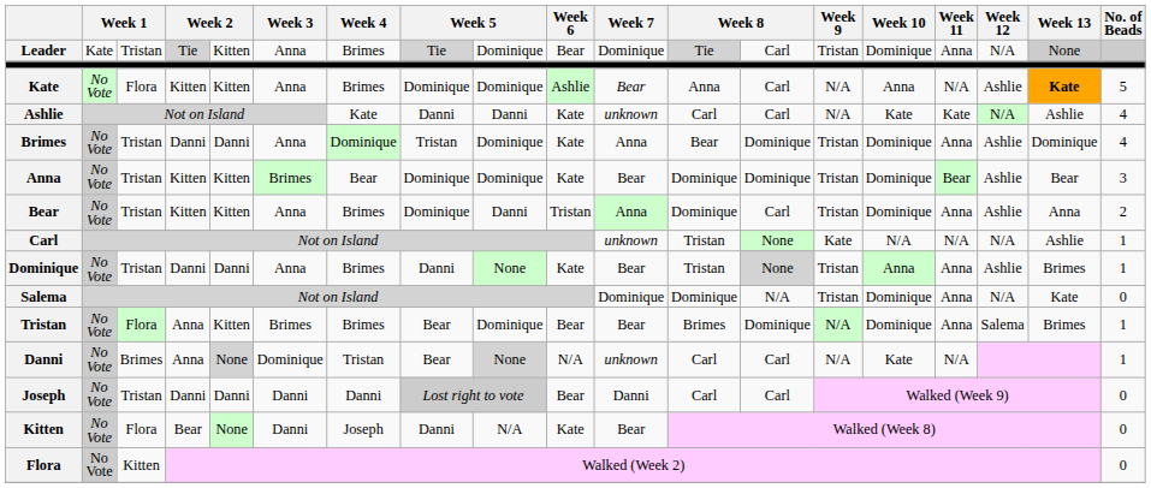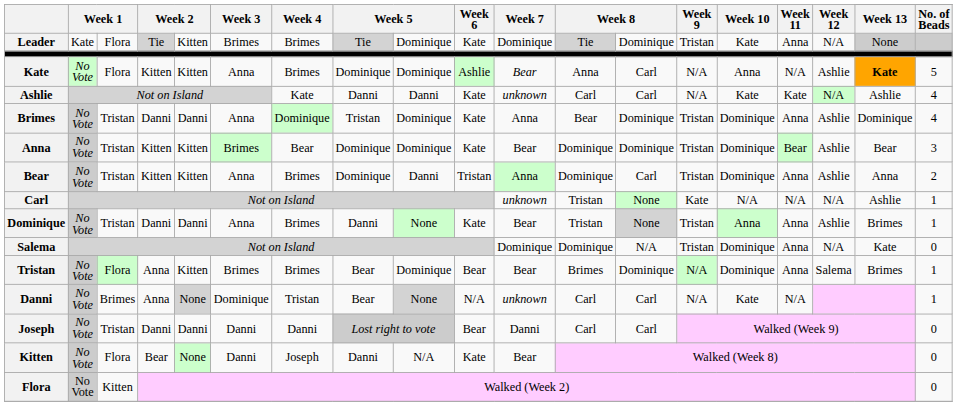Leader | column 3: Tristan -> Flora
Leader | Week 3: Anna -> Brimes
Leader | Week 6: Bear -> Kate
Leader | column 13: Carl -> Dominique
Leader | Week 10: Dominique -> Kate
